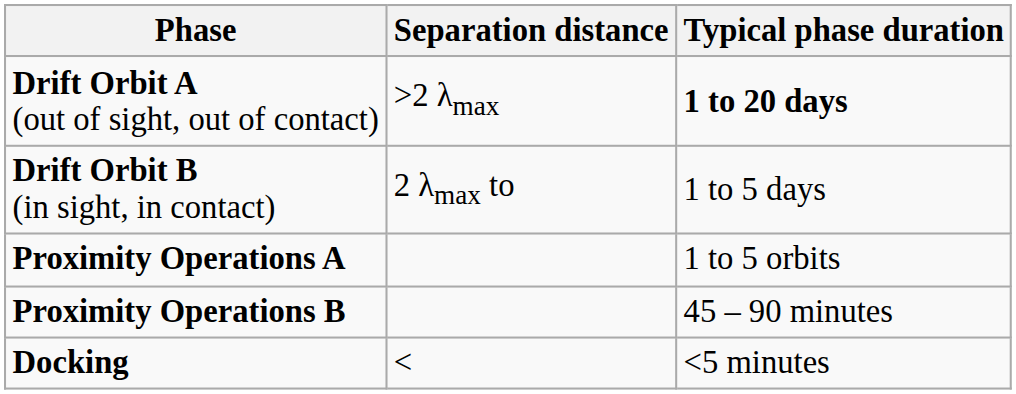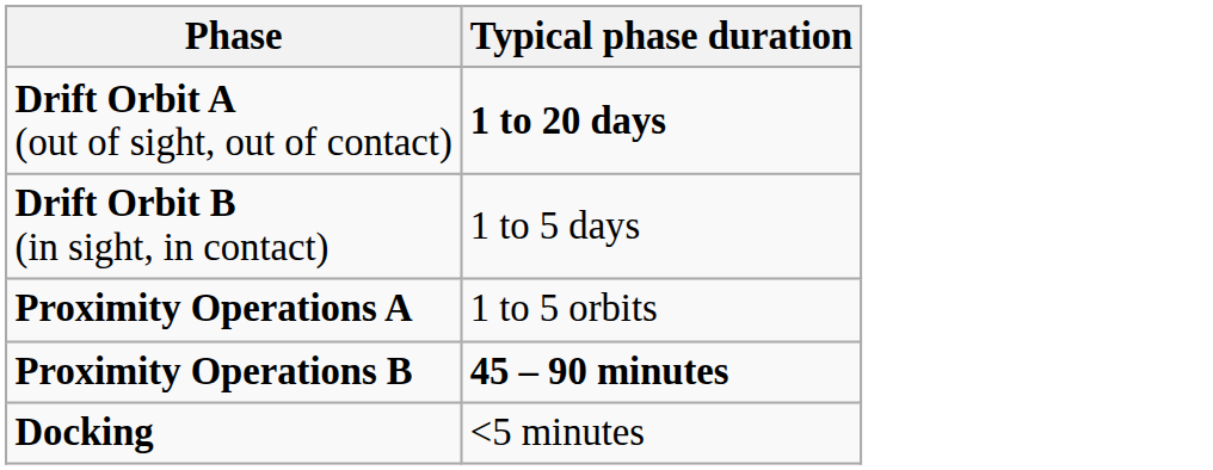- column: Separation distance | >2 λmax | 2 λmax to | <
Proximity Operations B | Typical phase duration: normal -> bold
